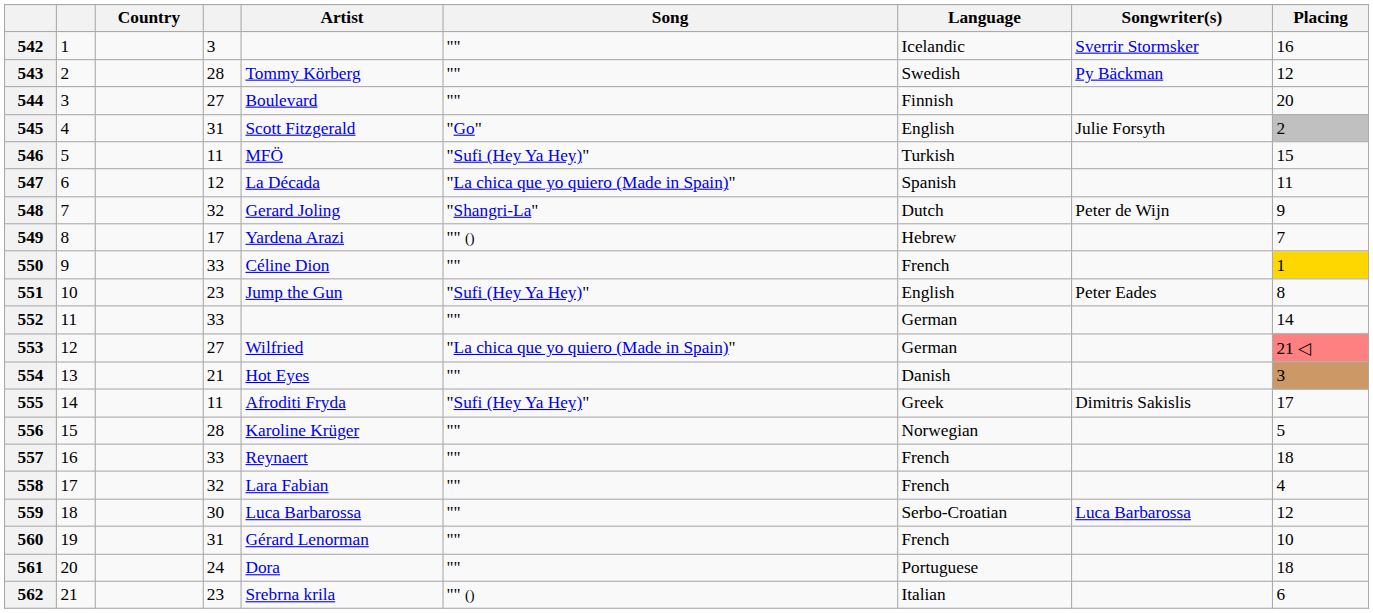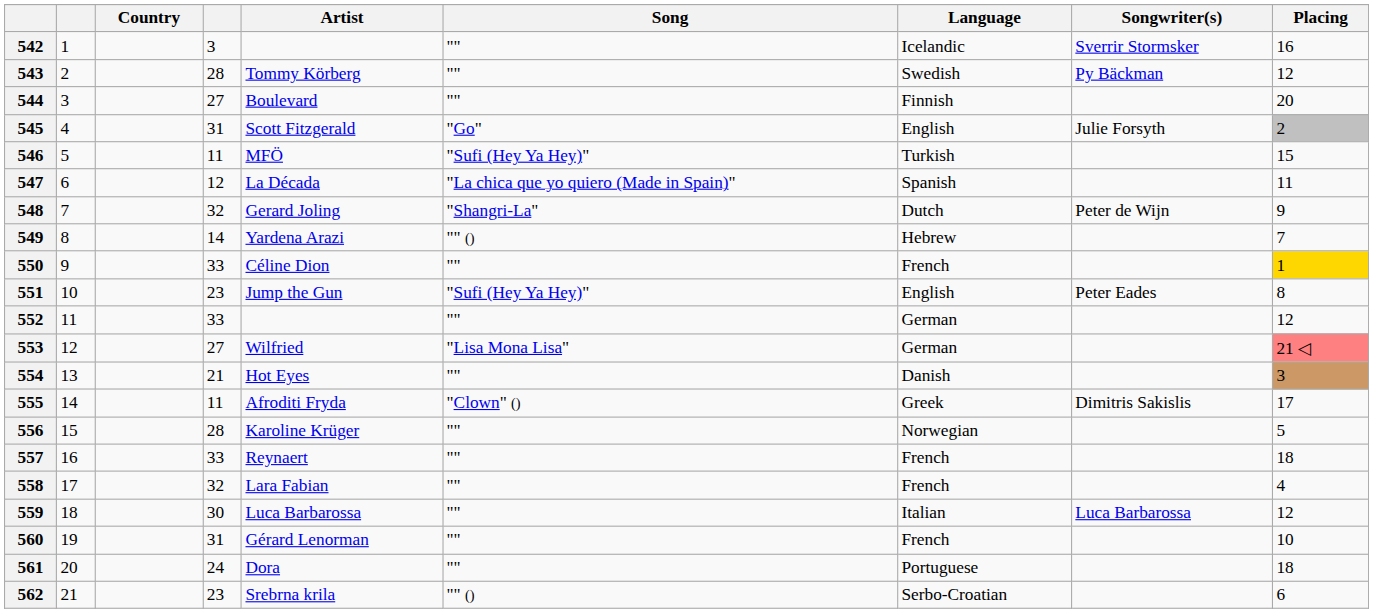549 | column 4: 17 -> 14
552 | Placing: 14 -> 12
553 | Song: "La chica que yo quiero (Made in Spain)" -> "Lisa Mona Lisa"
555 | Song: "Sufi (Hey Ya Hey)" -> "Clown" ()
559 | Language: Serbo-Croatian -> Italian
562 | Language: Italian -> Serbo-Croatian
